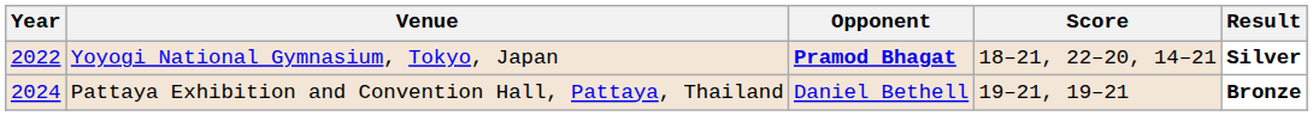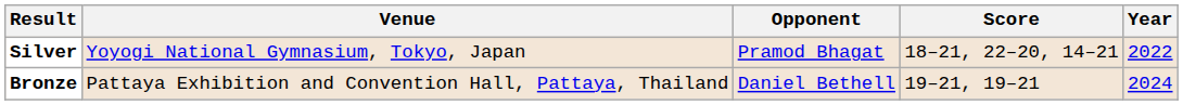columns swapped: Year <-> Result
Yoyogi National Gymnasium, Tokyo, Japan | Opponent: bold -> normal
